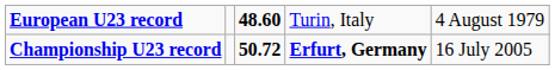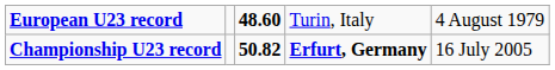Championship U23 record | column 3: 50.72 -> 50.82
